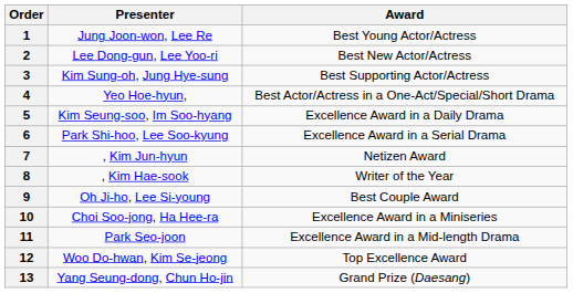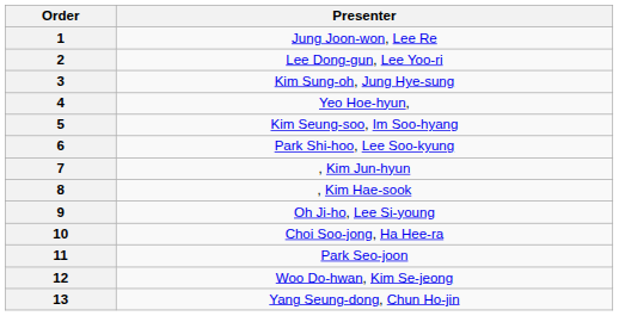- column: Award | Best Young Actor/Actress | Best New Actor/Actress | Best Supporting Actor/Actress | Best Actor/Actress in a One-Act/Special/Short Drama | Excellence Award in a Daily Drama | Excellence Award in a Serial Drama | Netizen Award | Writer of the Year | Best Couple Award | Excellence Award in a Miniseries | Excellence Award in a Mid-length Drama | Top Excellence Award | Grand Prize (Daesang)
